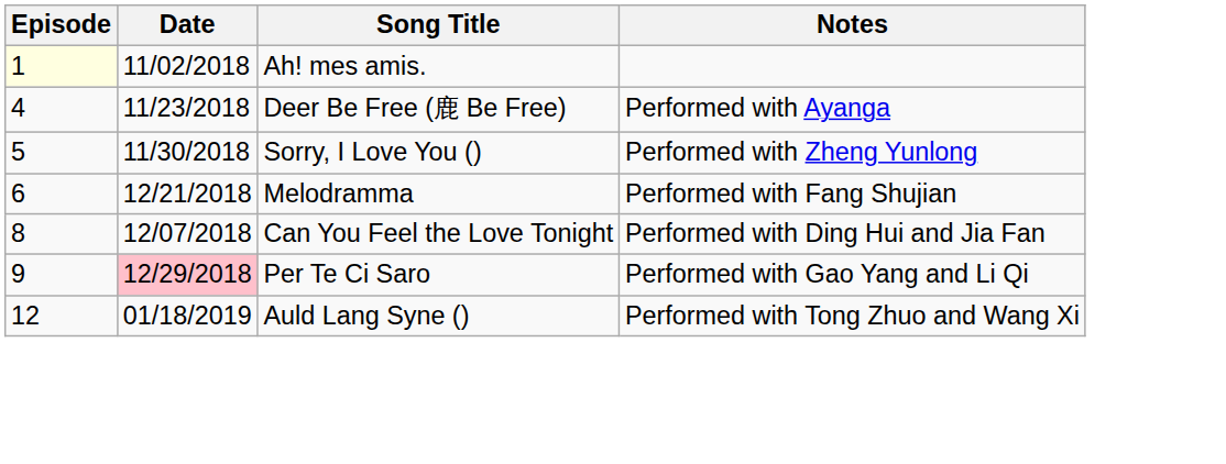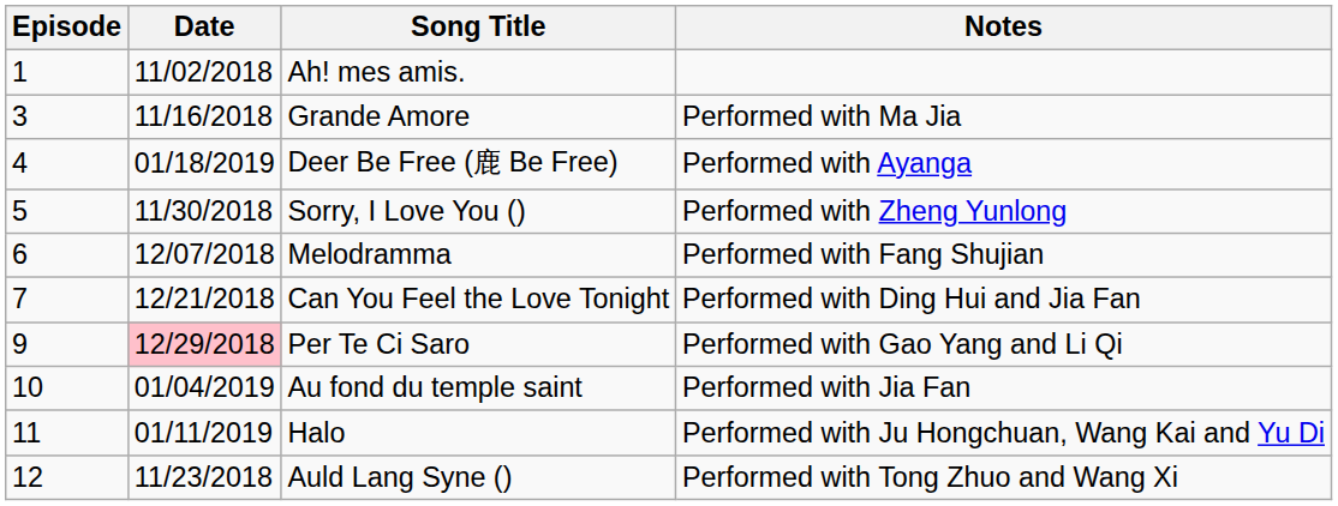Ah! mes amis. | Episode: lightyellow background -> no background
+ row: 3 | 11/16/2018 | Grande Amore | Performed with Ma Jia
Deer Be Free (鹿 Be Free) | Date: 11/23/2018 -> 01/18/2019
Melodramma | Date: 12/21/2018 -> 12/07/2018
Can You Feel the Love Tonight | Episode: 8 -> 7
Can You Feel the Love Tonight | Date: 12/07/2018 -> 12/21/2018
+ row: 10 | 01/04/2019 | Au fond du temple saint | Performed with Jia Fan
+ row: 11 | 01/11/2019 | Halo | Performed with Ju Hongchuan, Wang Kai and Yu Di
Auld Lang Syne () | Date: 01/18/2019 -> 11/23/2018
